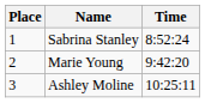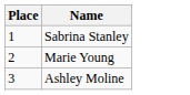- column: Time | 8:52:24 | 9:42:20 | 10:25:11
